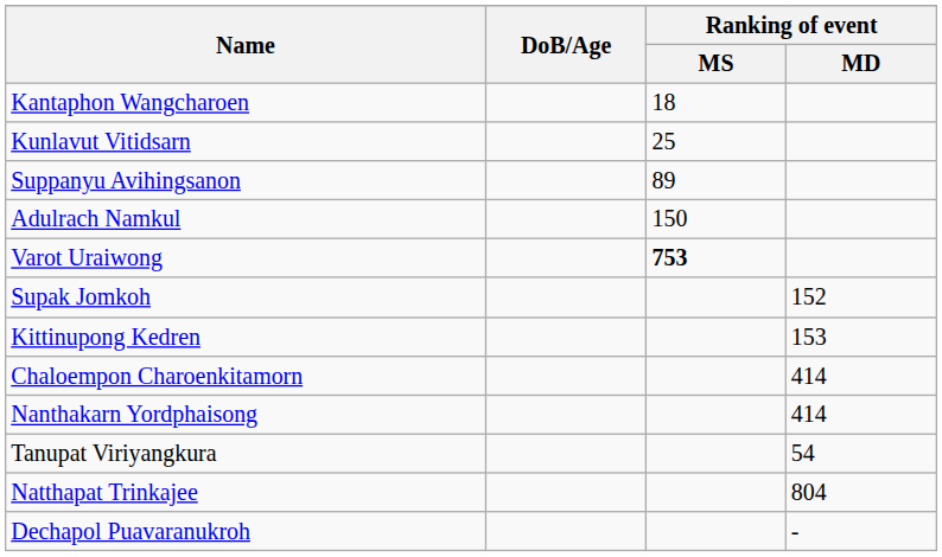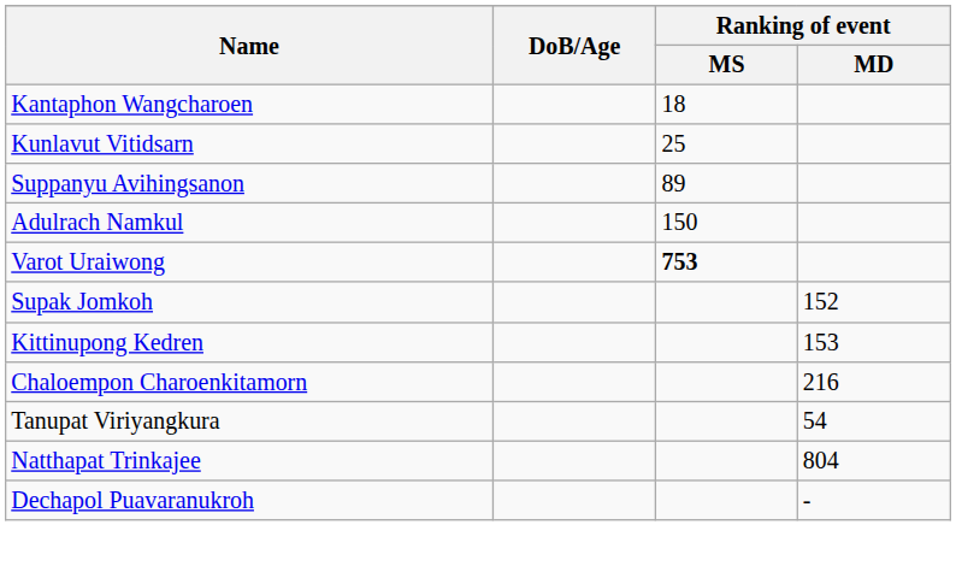Chaloempon Charoenkitamorn | Ranking of event / MD: 414 -> 216
- row: Nanthakarn Yordphaisong | 414
